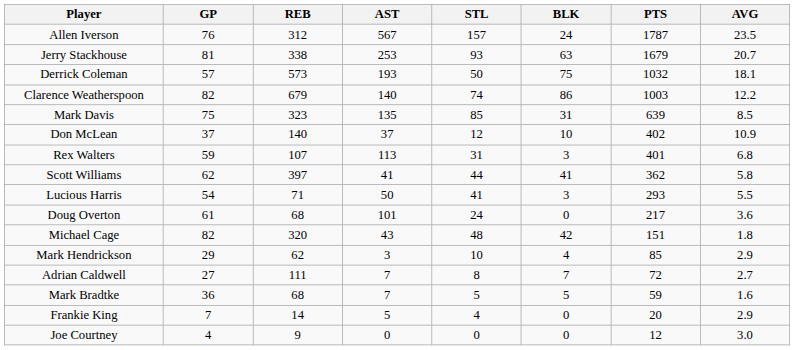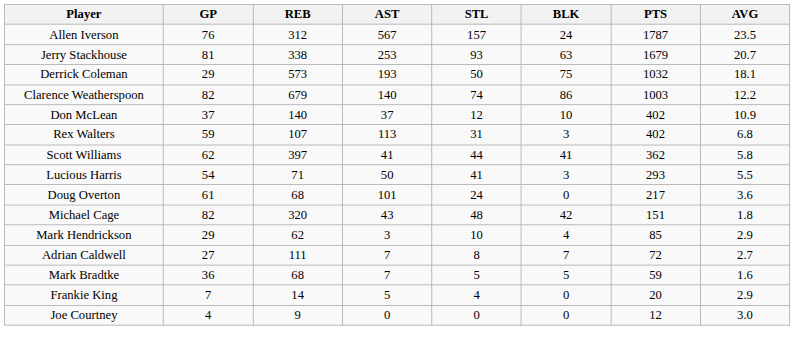Derrick Coleman | GP: 57 -> 29
- row: Mark Davis | 75 | 323 | 135 | 85 | 31 | 639 | 8.5
Rex Walters | PTS: 401 -> 402
